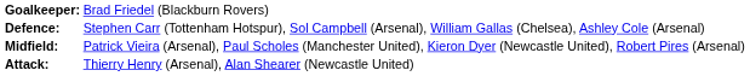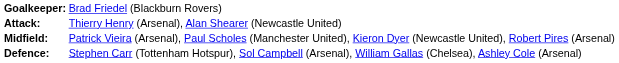rows swapped: Defence: <-> Attack:
